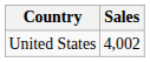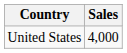United States | Sales: 4,002 -> 4,000
